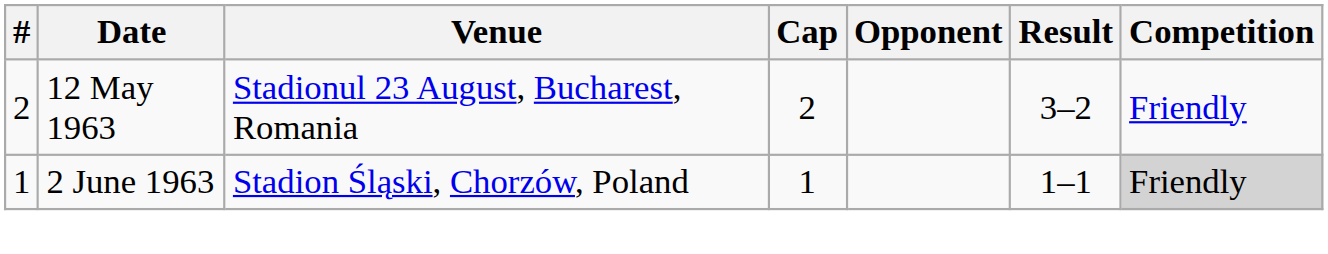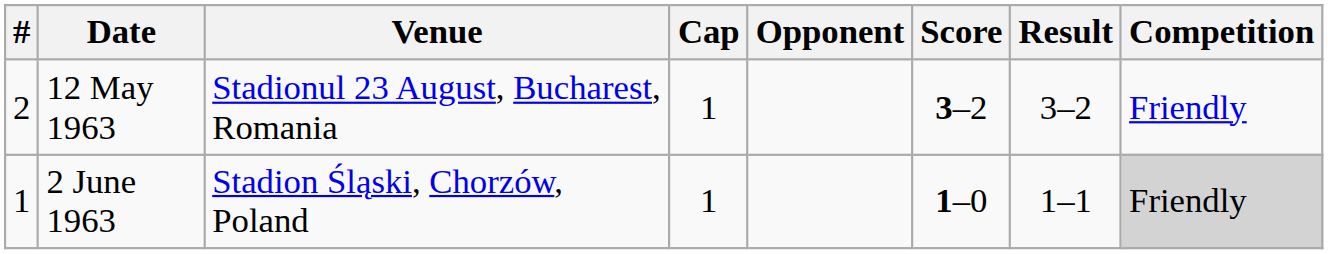+ column: Score | 3–2 | 1–0
12 May 1963 | Cap: 2 -> 1
